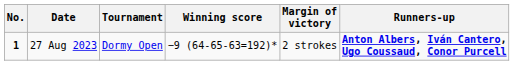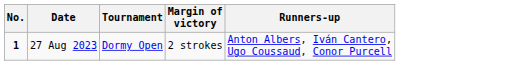- column: Winning score | −9 (64-65-63=192)*
27 Aug 2023 | Runners-up: bold -> normal
